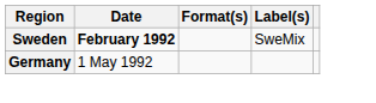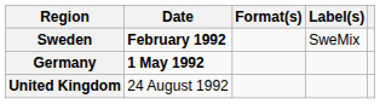Germany | Date: normal -> bold
+ row: United Kingdom | 24 August 1992
